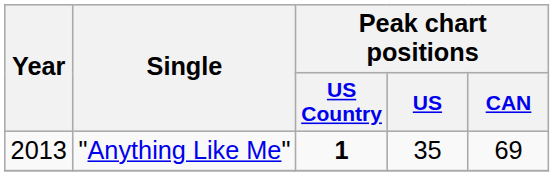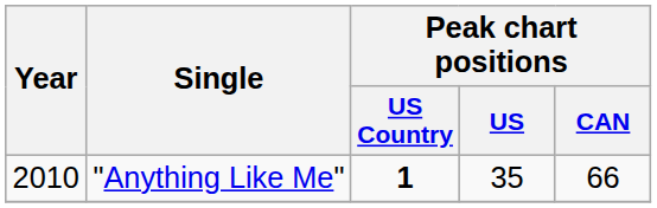"Anything Like Me" | Year: 2013 -> 2010
"Anything Like Me" | Peak chart positions / CAN: 69 -> 66
